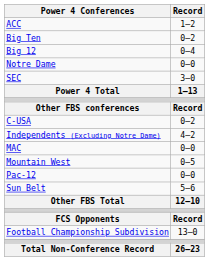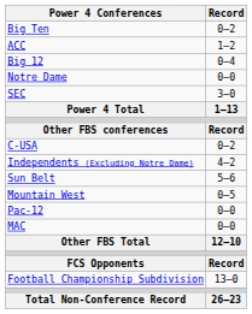rows swapped: ACC <-> Big Ten
rows swapped: MAC <-> Sun Belt
